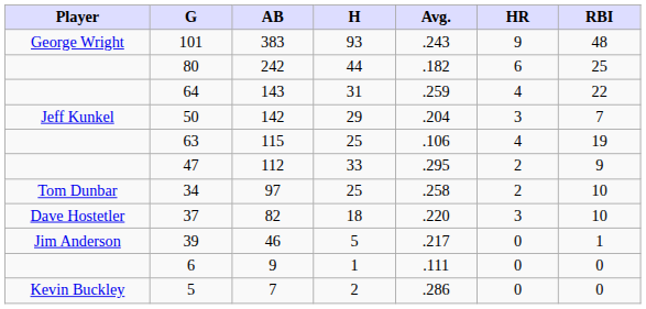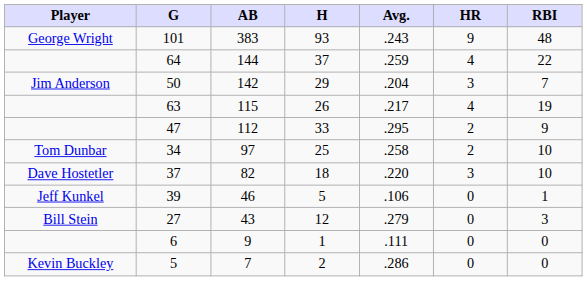- row: 80 | 242 | 44 | .182 | 6 | 25
64 | AB: 143 -> 144
64 | H: 31 -> 37
50 | Player: Jeff Kunkel -> Jim Anderson
63 | H: 25 -> 26
63 | Avg.: .106 -> .217
39 | Player: Jim Anderson -> Jeff Kunkel
39 | Avg.: .217 -> .106
+ row: Bill Stein | 27 | 43 | 12 | .279 | 0 | 3
